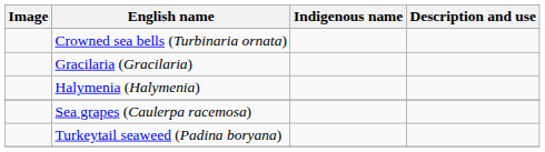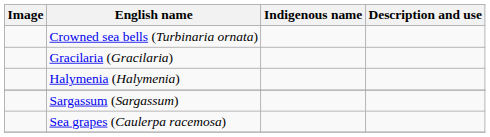+ row: Sargassum (Sargassum)
- row: Turkeytail seaweed (Padina boryana)
